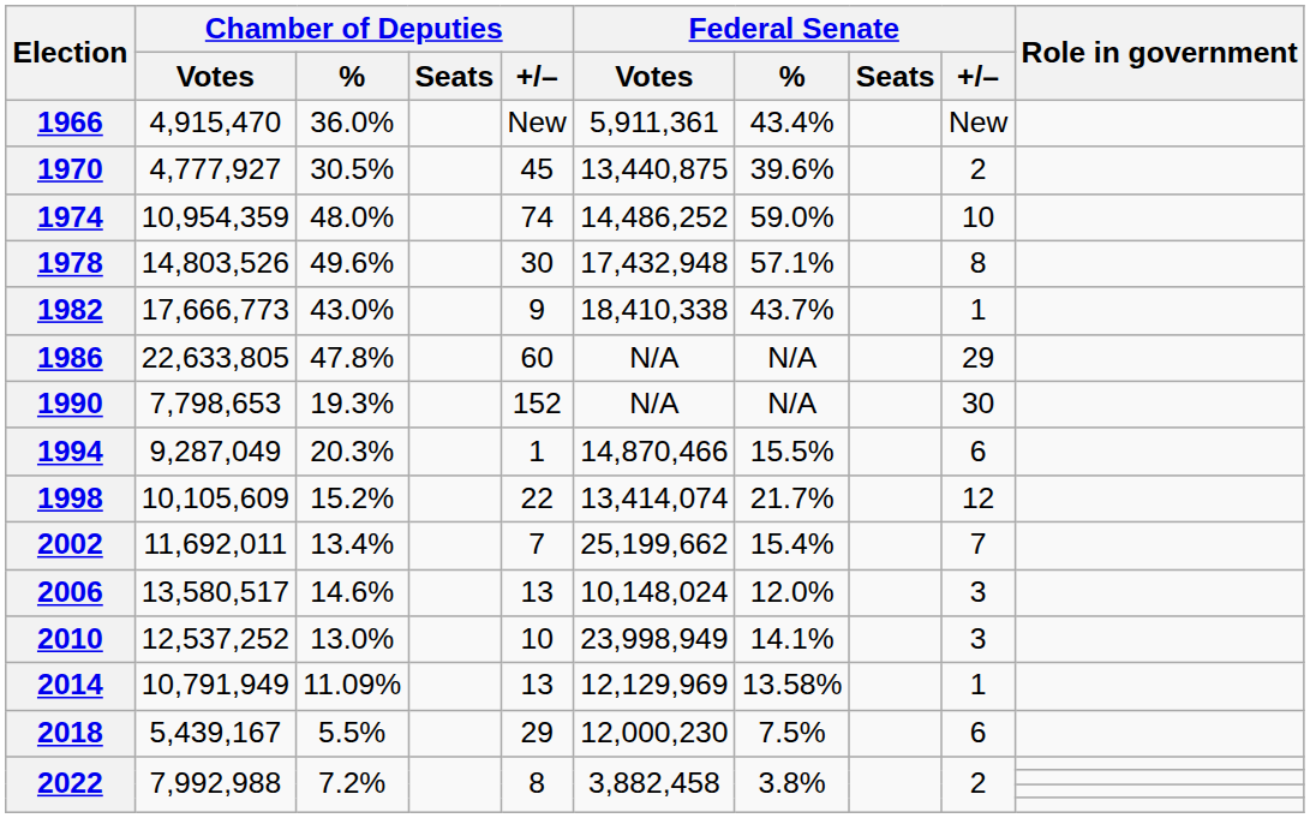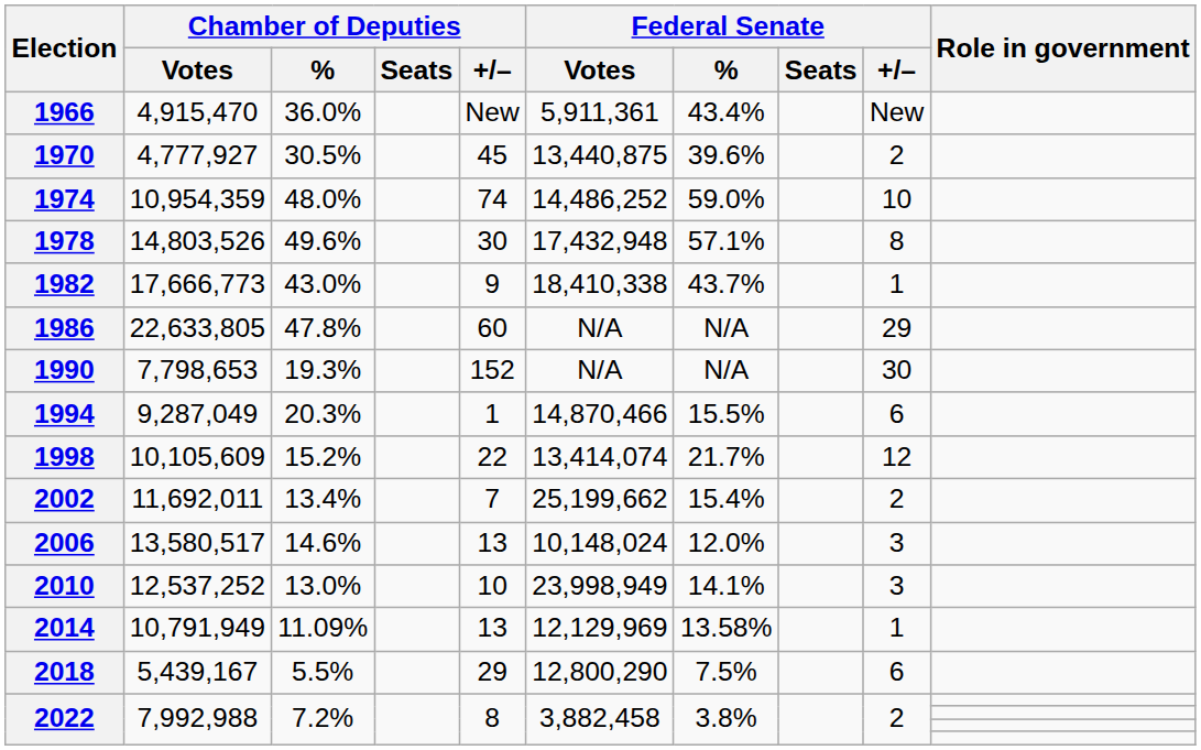2002 | Federal Senate / +/–: 7 -> 2
2018 | Federal Senate / Votes: 12,000,230 -> 12,800,290
